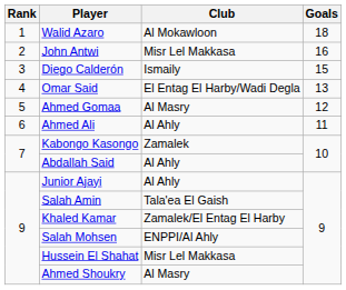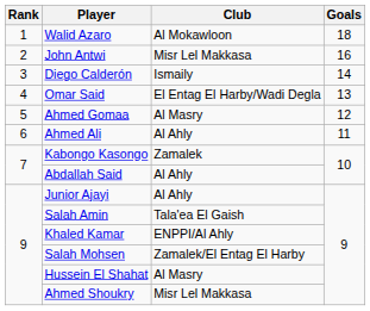Diego Calderón | Goals: 15 -> 14
Khaled Kamar | Club: Zamalek/El Entag El Harby -> ENPPI/Al Ahly
Salah Mohsen | Club: ENPPI/Al Ahly -> Zamalek/El Entag El Harby
Hussein El Shahat | Club: Misr Lel Makkasa -> Al Masry
Ahmed Shoukry | Club: Al Masry -> Misr Lel Makkasa
